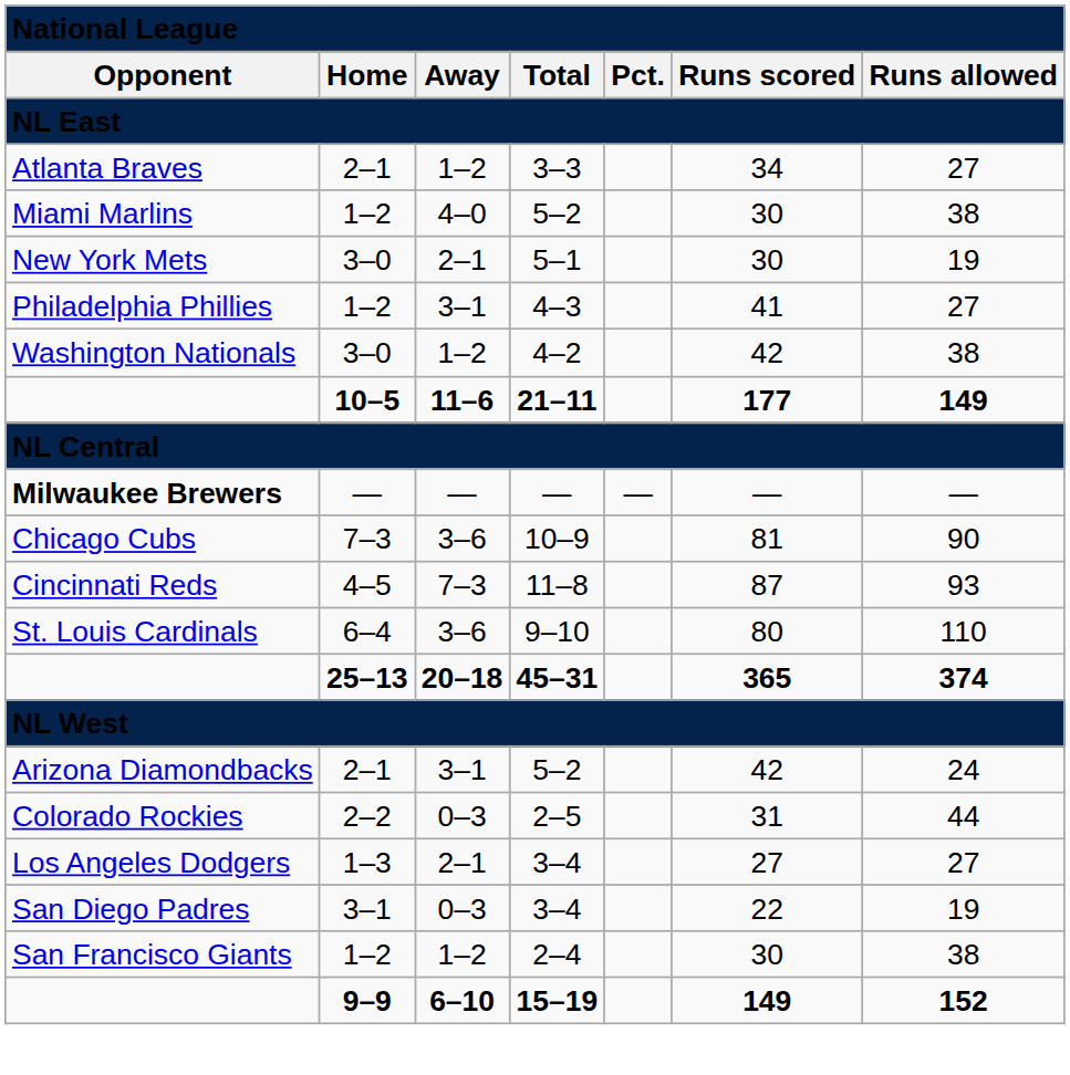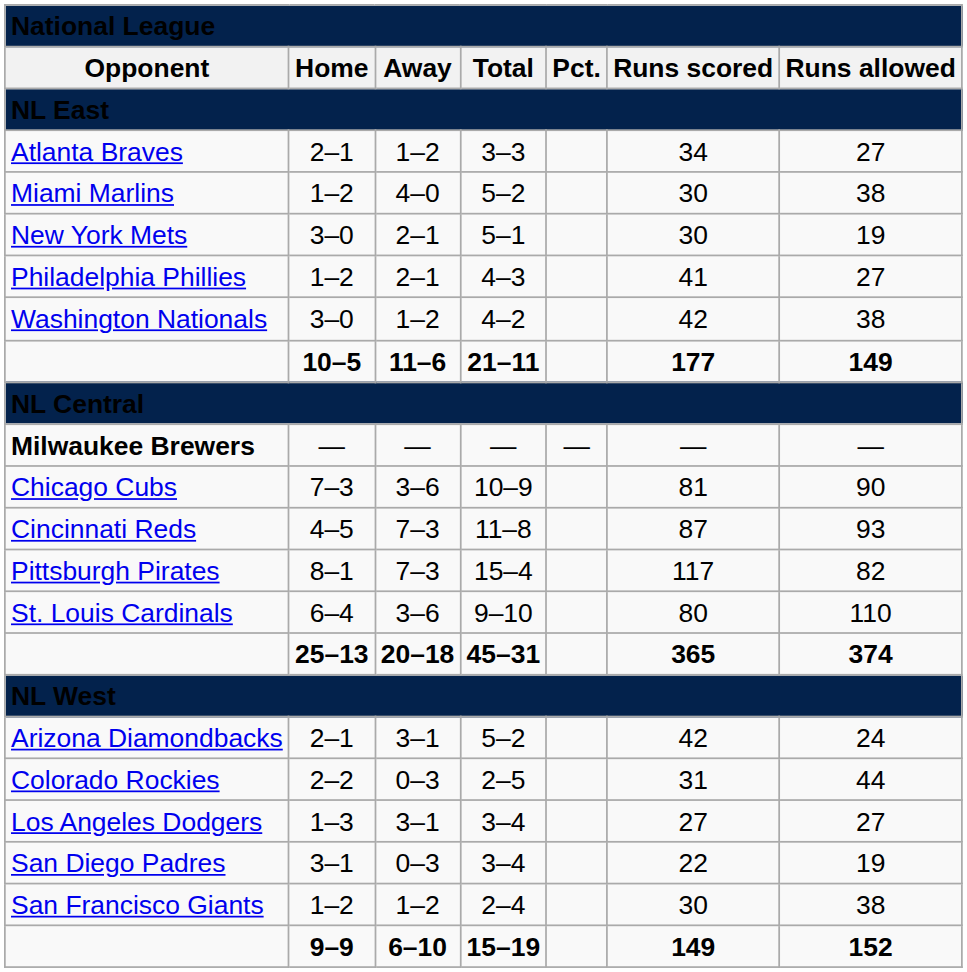Philadelphia Phillies | column 3: 3–1 -> 2–1
+ row: Pittsburgh Pirates | 8–1 | 7–3 | 15–4 | 117 | 82
Los Angeles Dodgers | column 3: 2–1 -> 3–1
